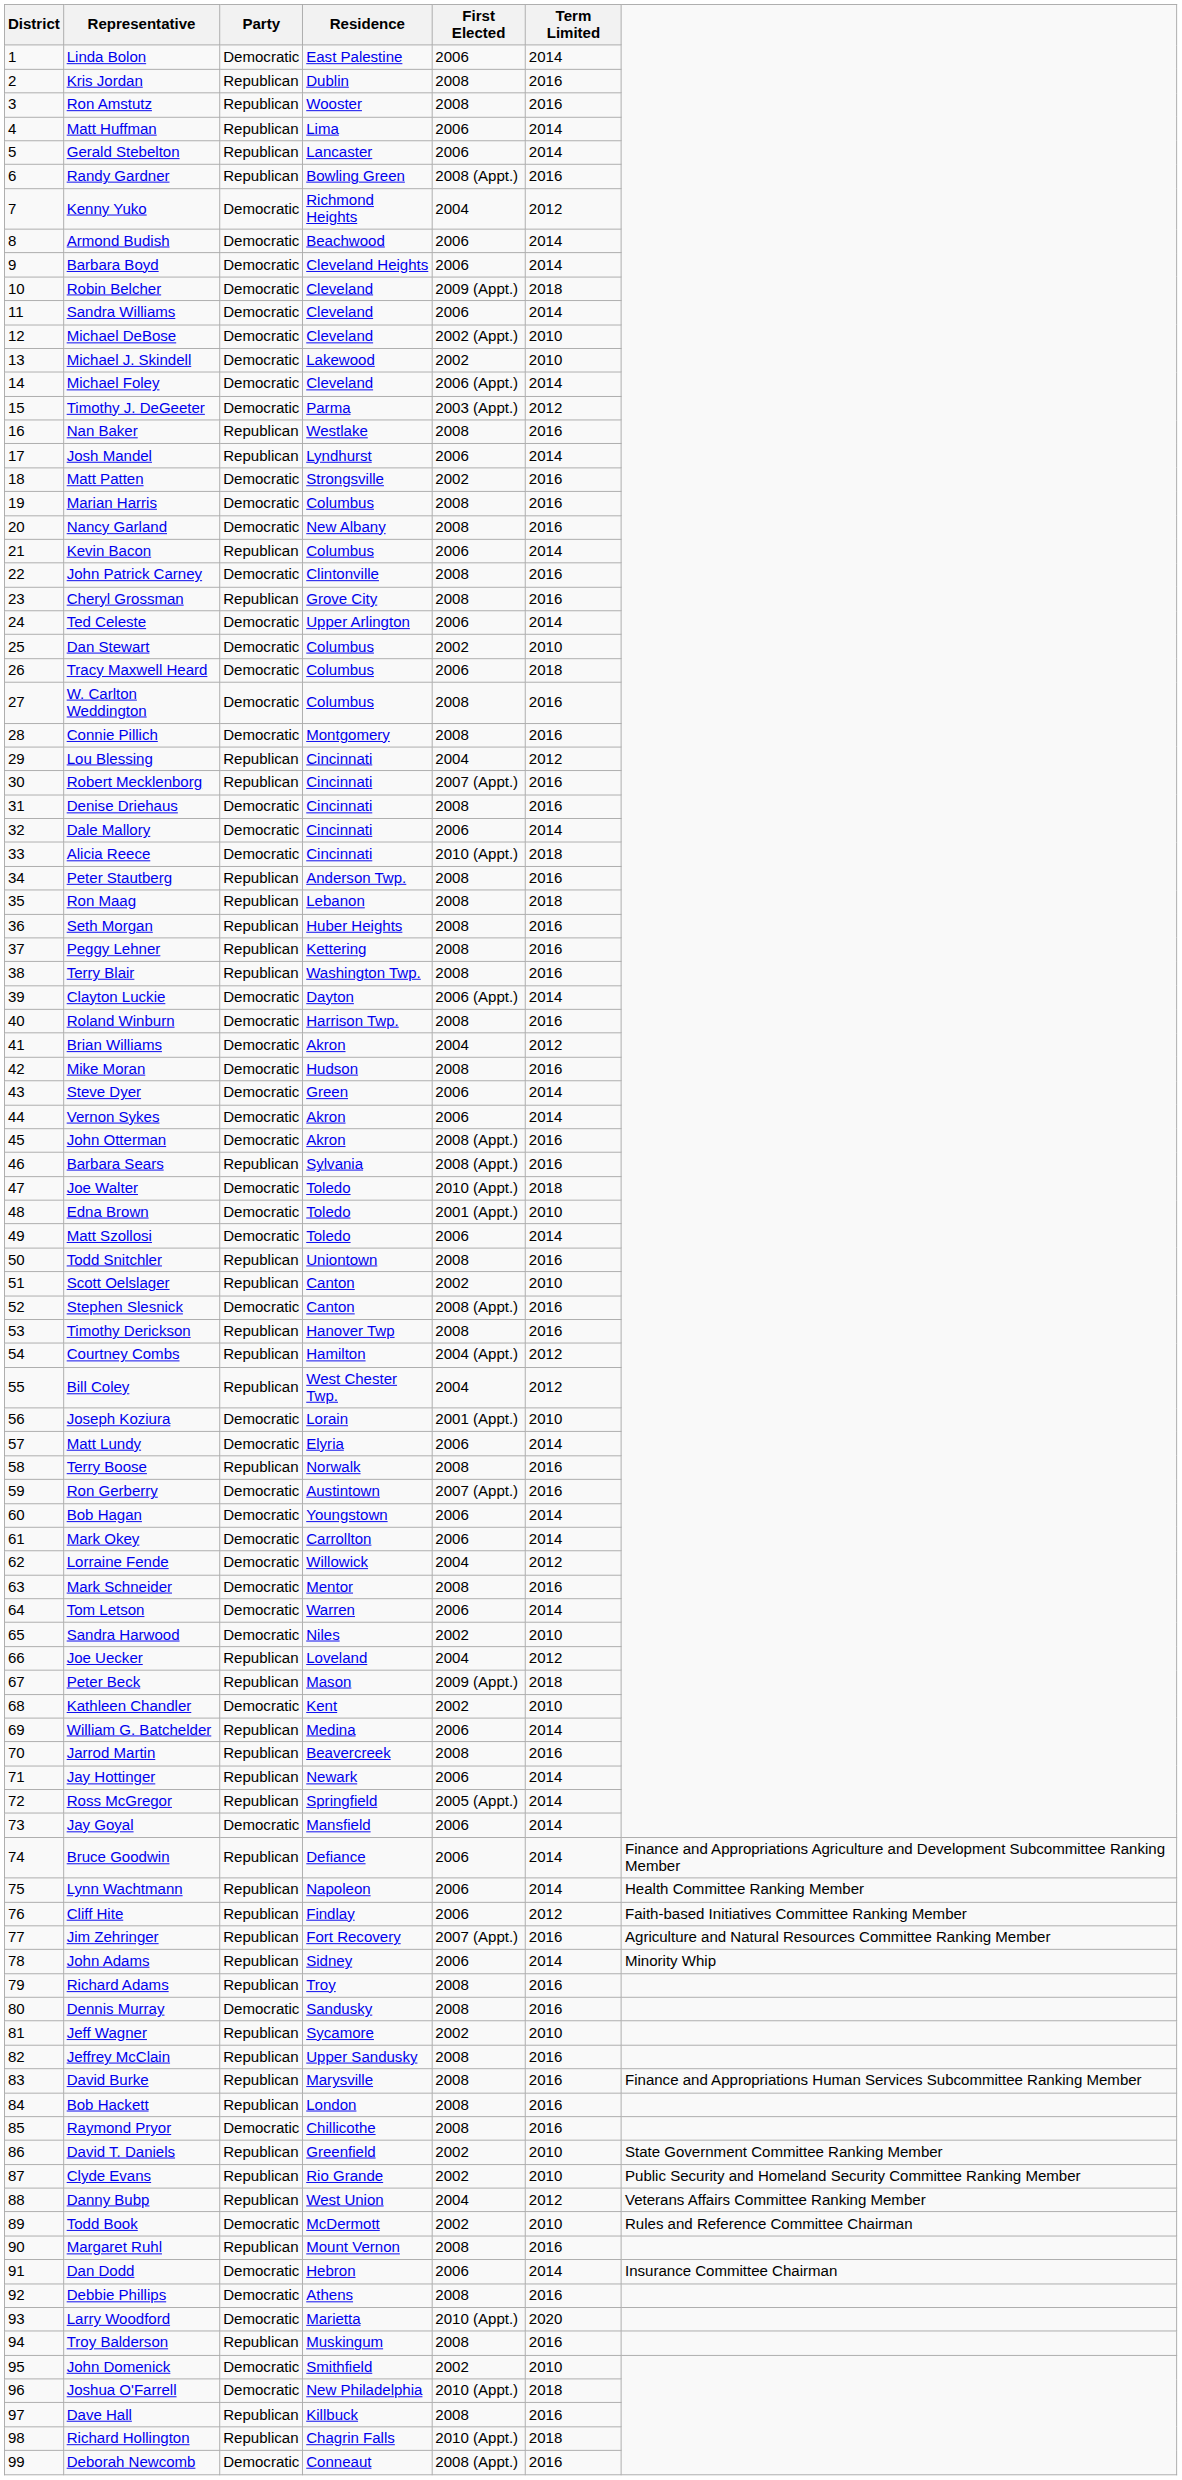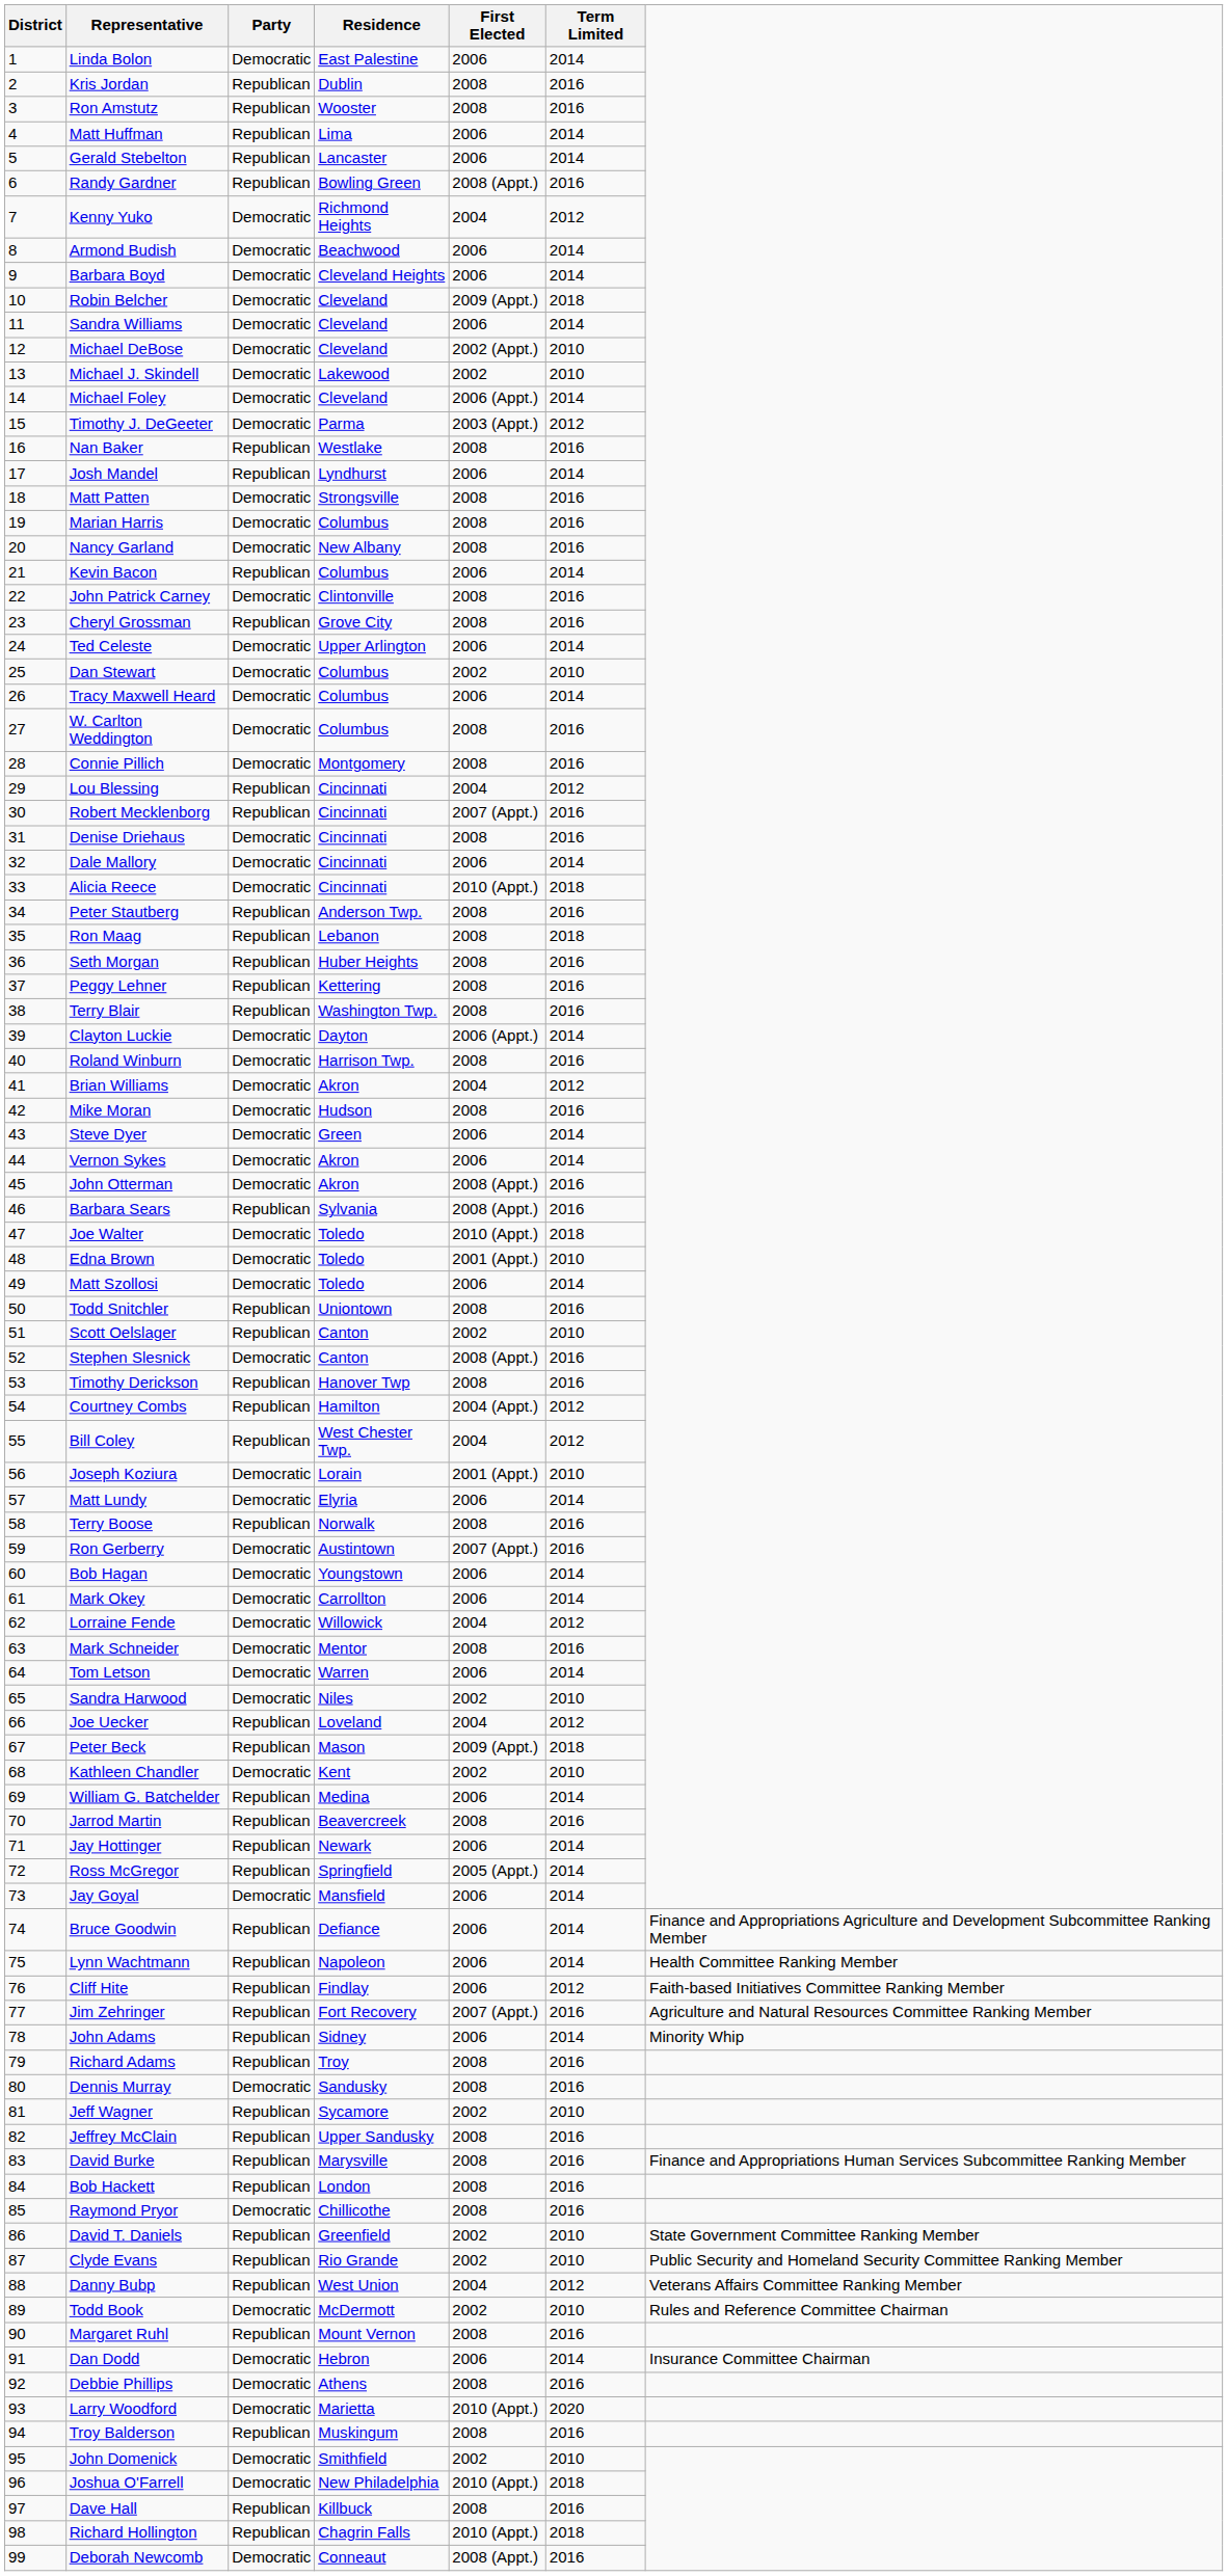Matt Patten | First Elected: 2002 -> 2008
Tracy Maxwell Heard | Term Limited: 2018 -> 2014
